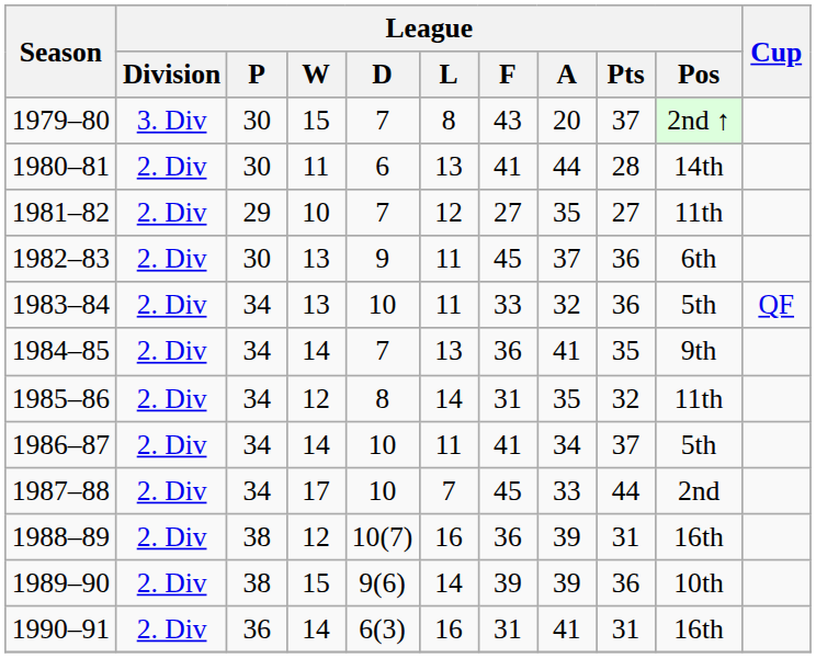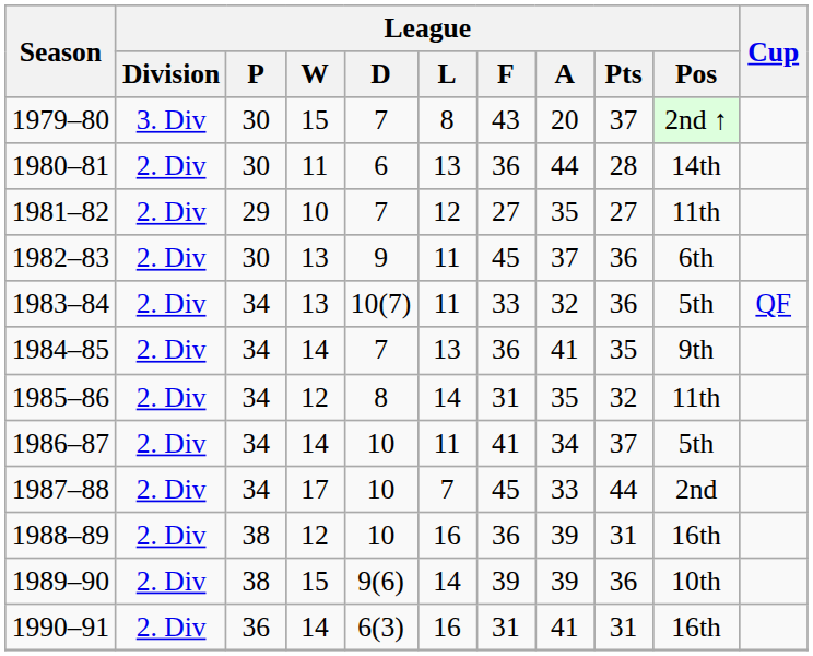1980–81 | League / F: 41 -> 36
1983–84 | League / D: 10 -> 10(7)
1988–89 | League / D: 10(7) -> 10
